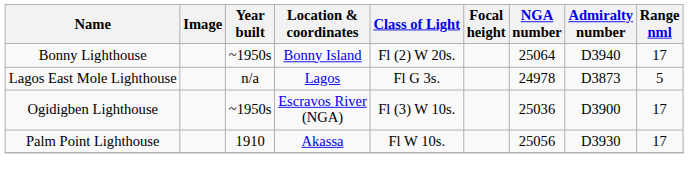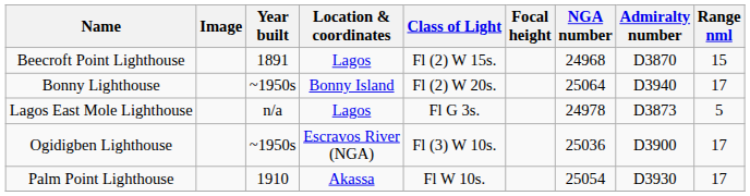+ row: Beecroft Point Lighthouse | 1891 | Lagos | Fl (2) W 15s. | 24968 | D3870 | 15
Palm Point Lighthouse | NGA number: 25056 -> 25054
